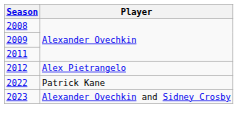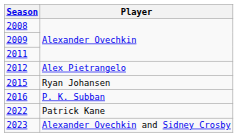+ row: 2015 | Ryan Johansen
+ row: 2016 | P. K. Subban
